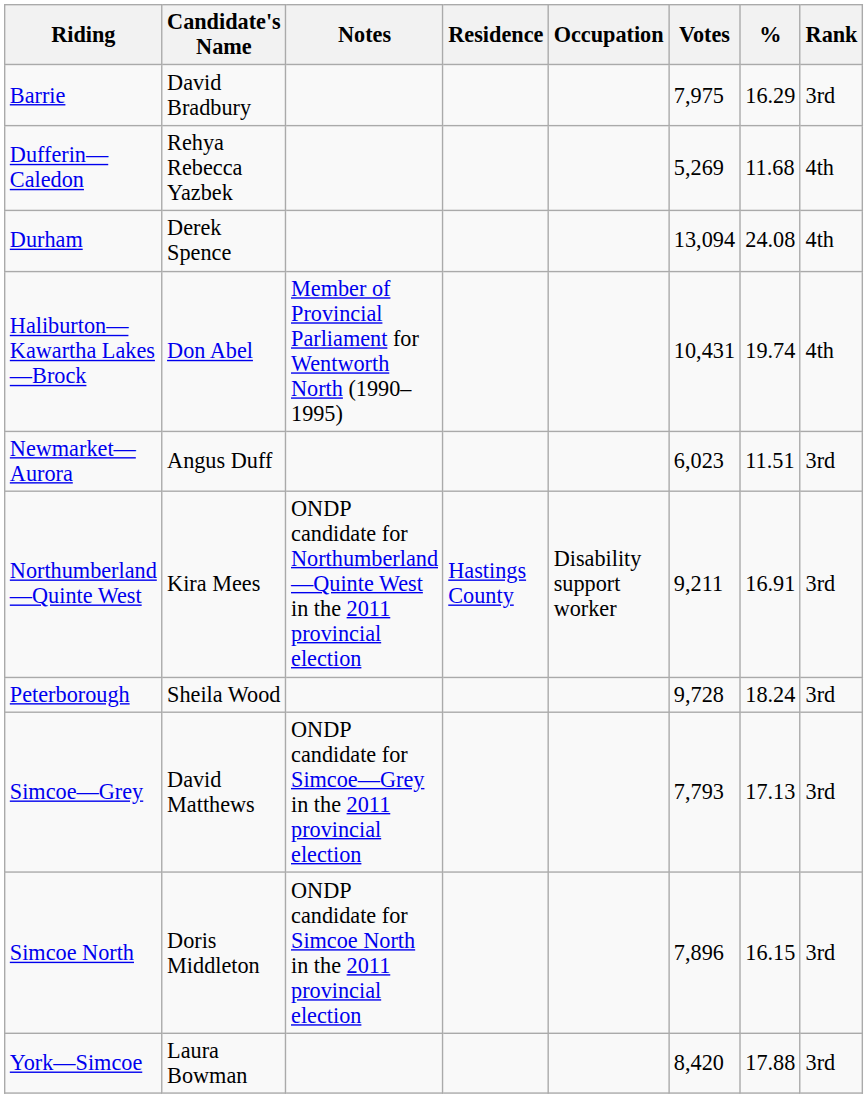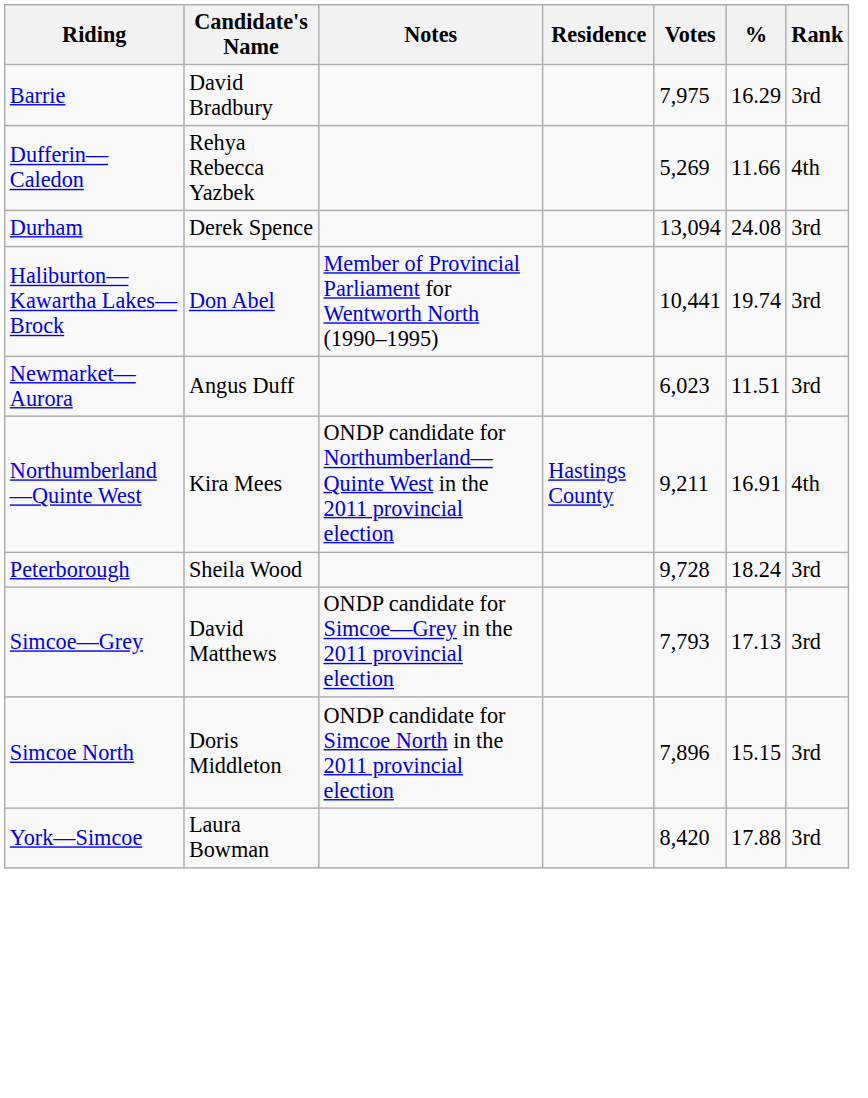- column: Occupation | Disability support worker
Dufferin—Caledon | %: 11.68 -> 11.66
Durham | Rank: 4th -> 3rd
Haliburton—Kawartha Lakes—Brock | Votes: 10,431 -> 10,441
Haliburton—Kawartha Lakes—Brock | Rank: 4th -> 3rd
Northumberland—Quinte West | Rank: 3rd -> 4th
Simcoe North | %: 16.15 -> 15.15
